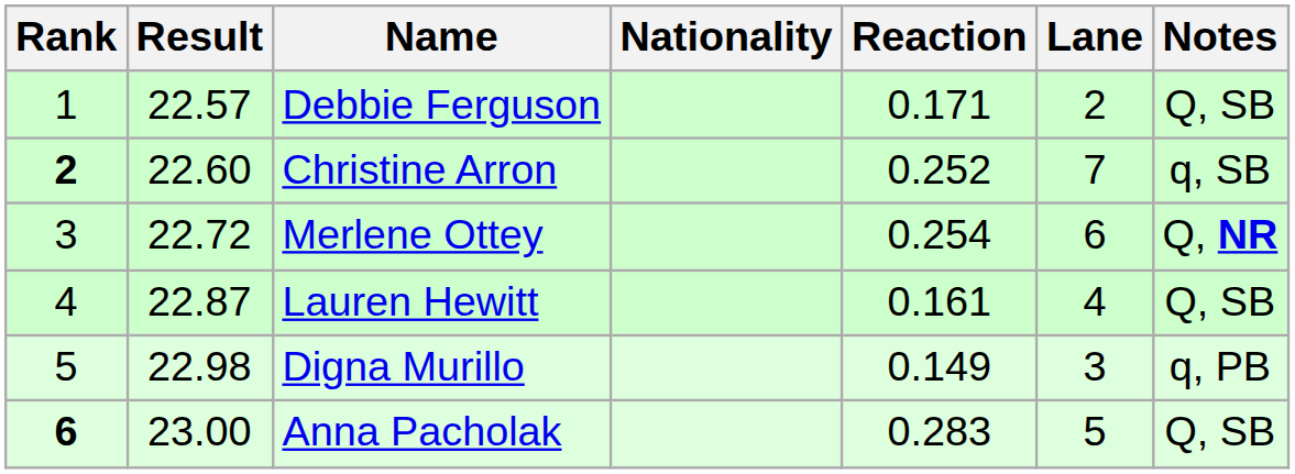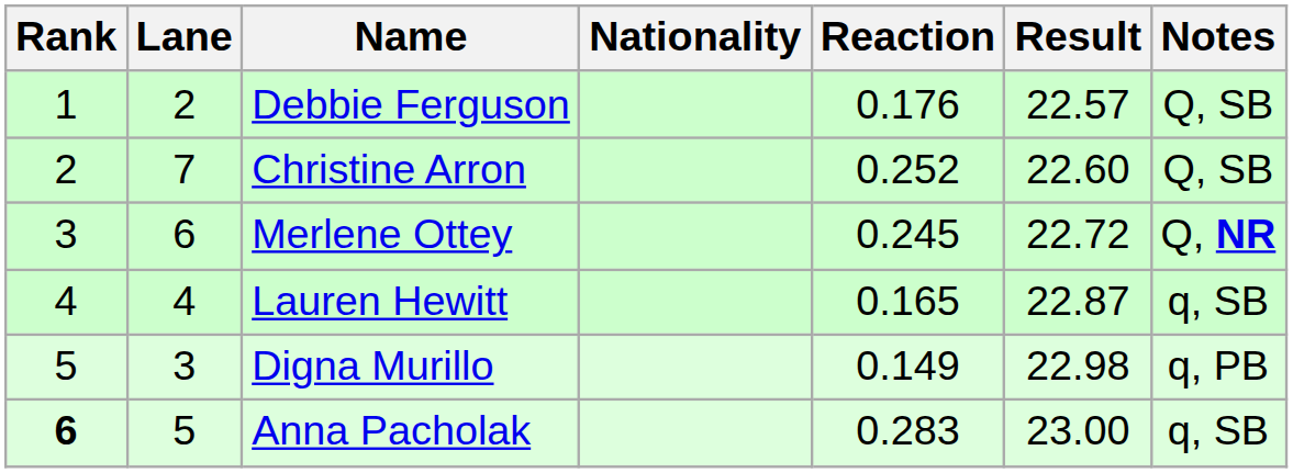columns swapped: Lane <-> Result
Debbie Ferguson | Reaction: 0.171 -> 0.176
Christine Arron | Rank: bold -> normal
Christine Arron | Notes: q, SB -> Q, SB
Merlene Ottey | Reaction: 0.254 -> 0.245
Lauren Hewitt | Reaction: 0.161 -> 0.165
Lauren Hewitt | Notes: Q, SB -> q, SB
Anna Pacholak | Notes: Q, SB -> q, SB
